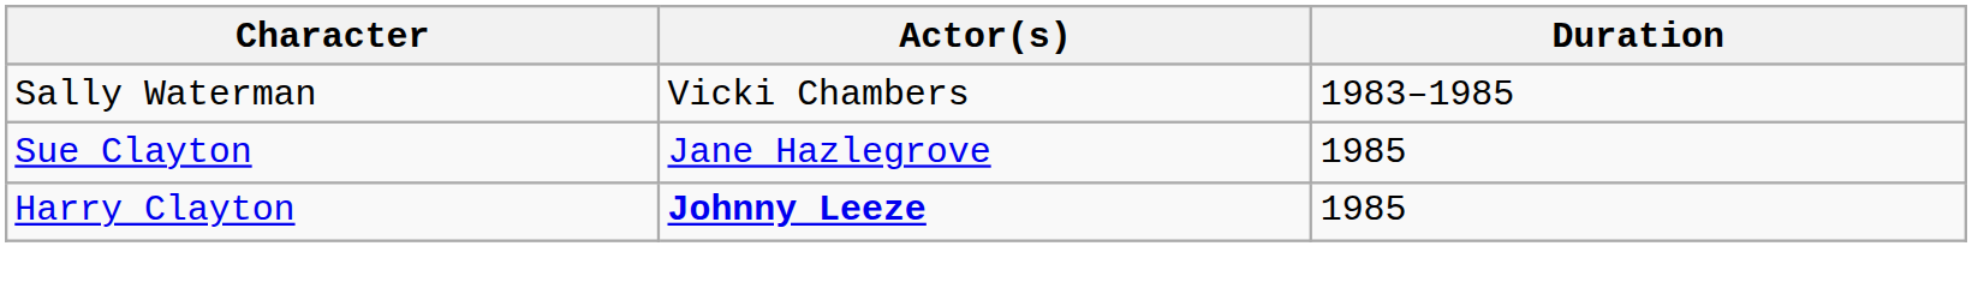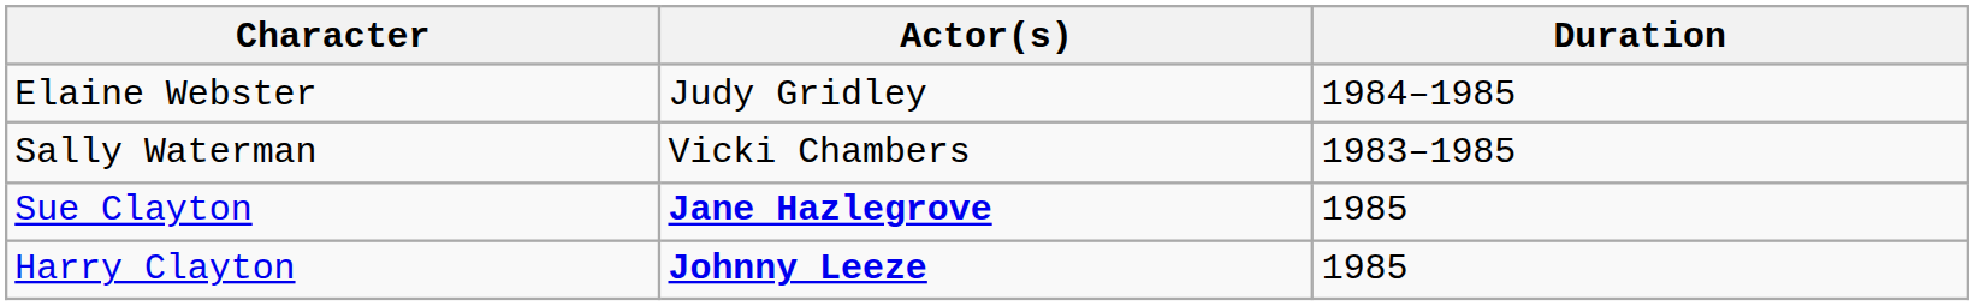+ row: Elaine Webster | Judy Gridley | 1984–1985
Sue Clayton | Actor(s): normal -> bold
